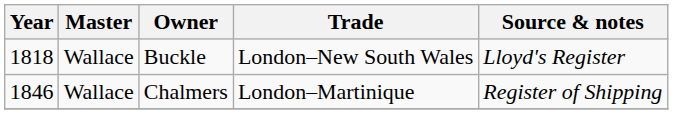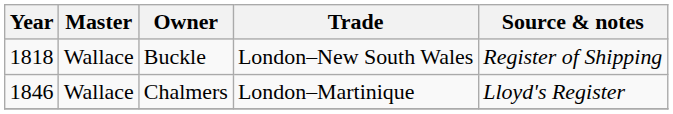Buckle | Source & notes: Lloyd's Register -> Register of Shipping
Chalmers | Source & notes: Register of Shipping -> Lloyd's Register
